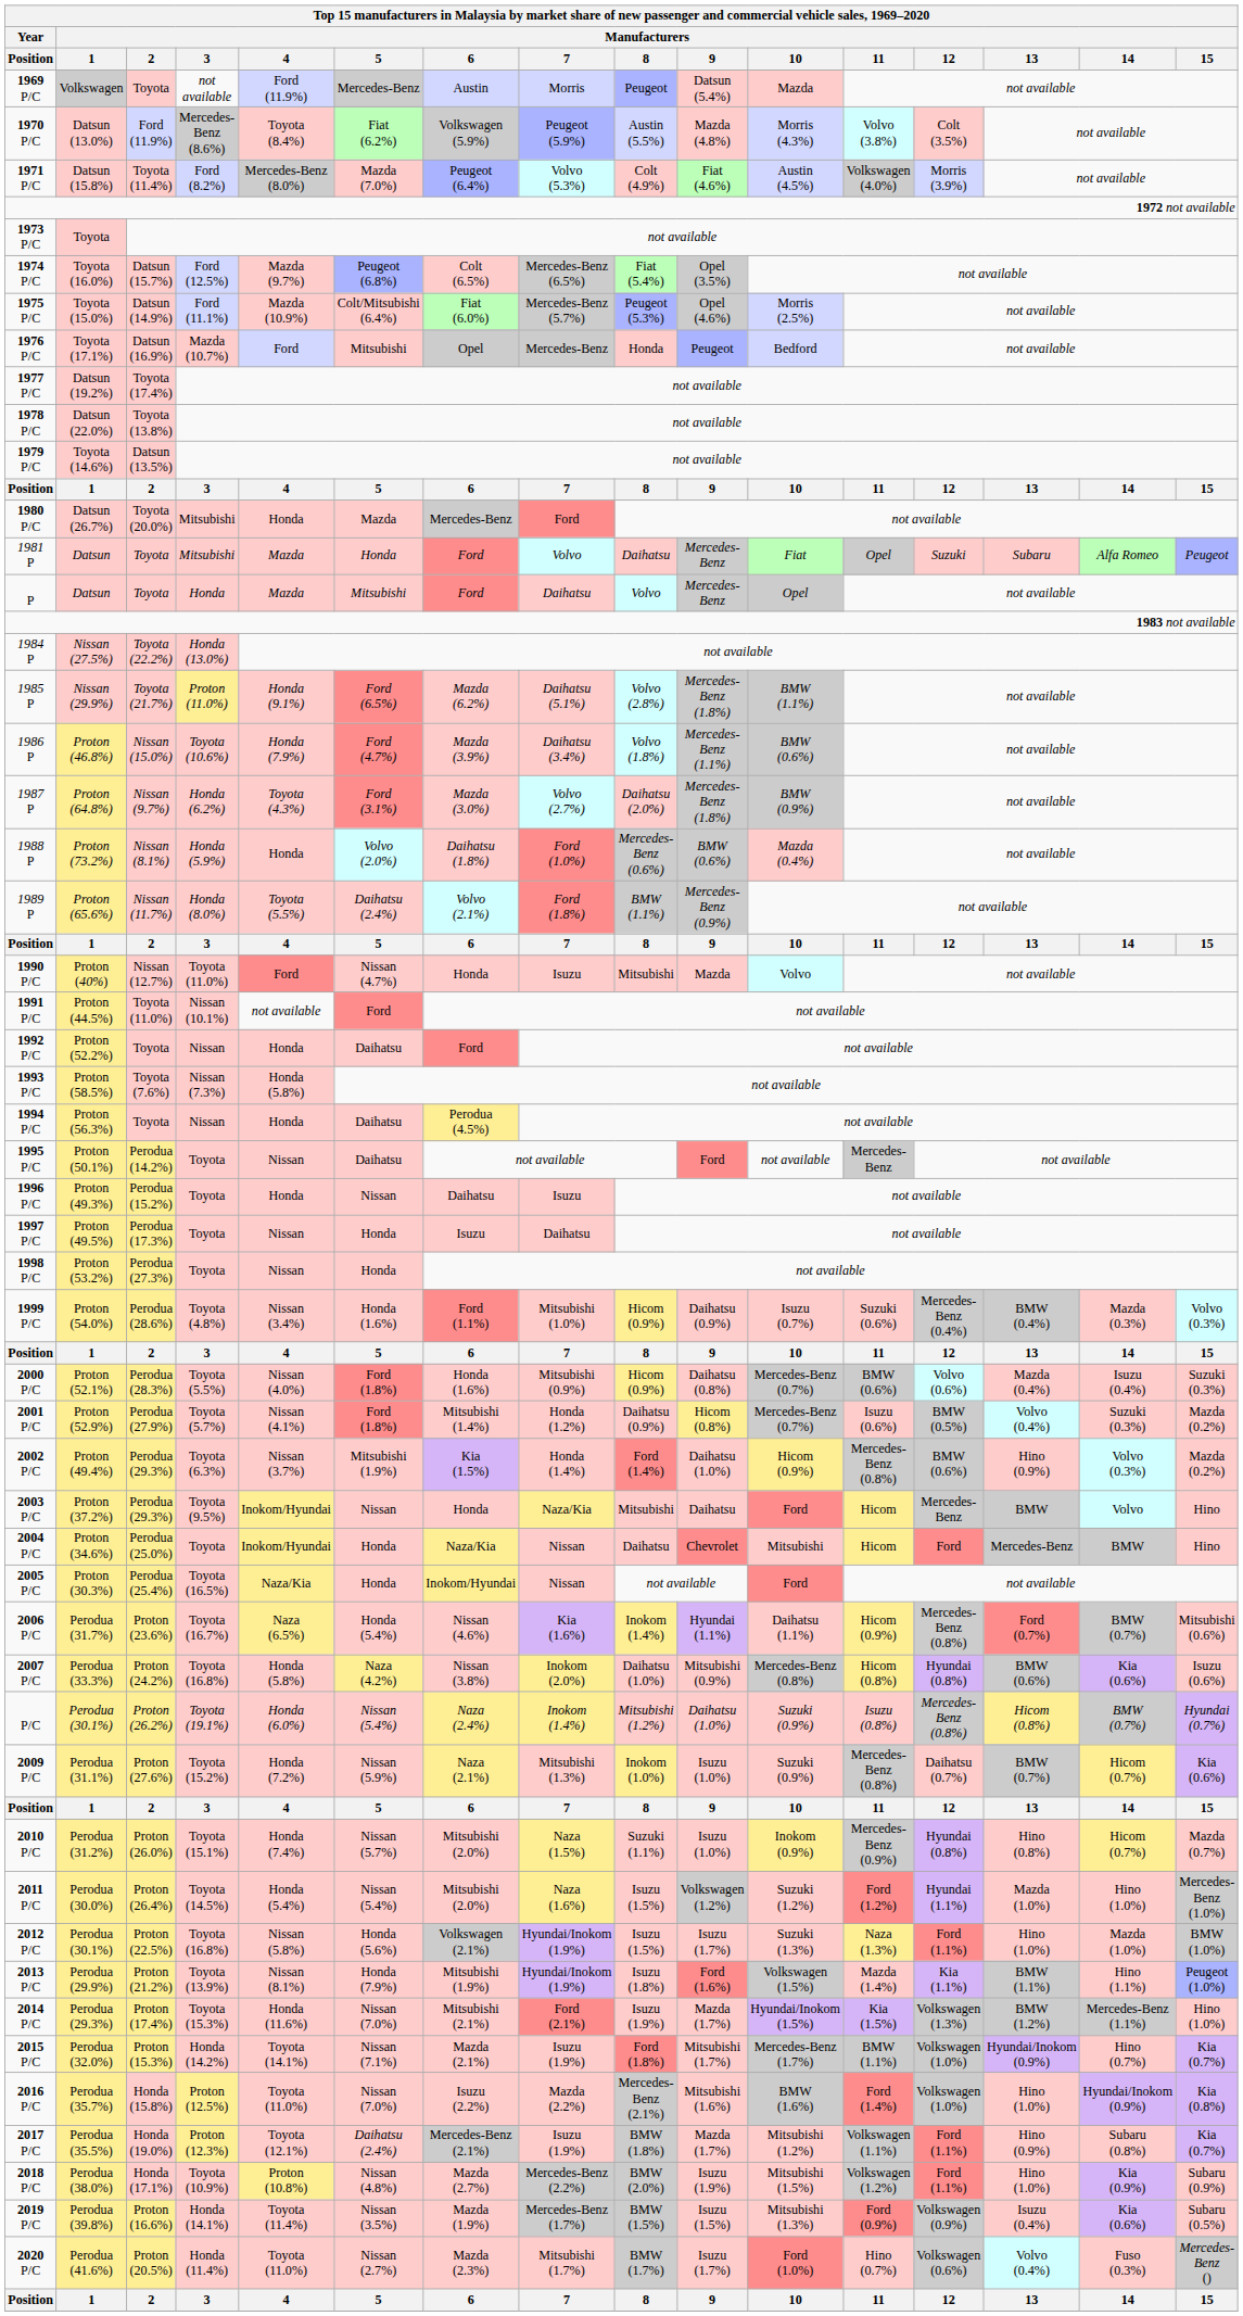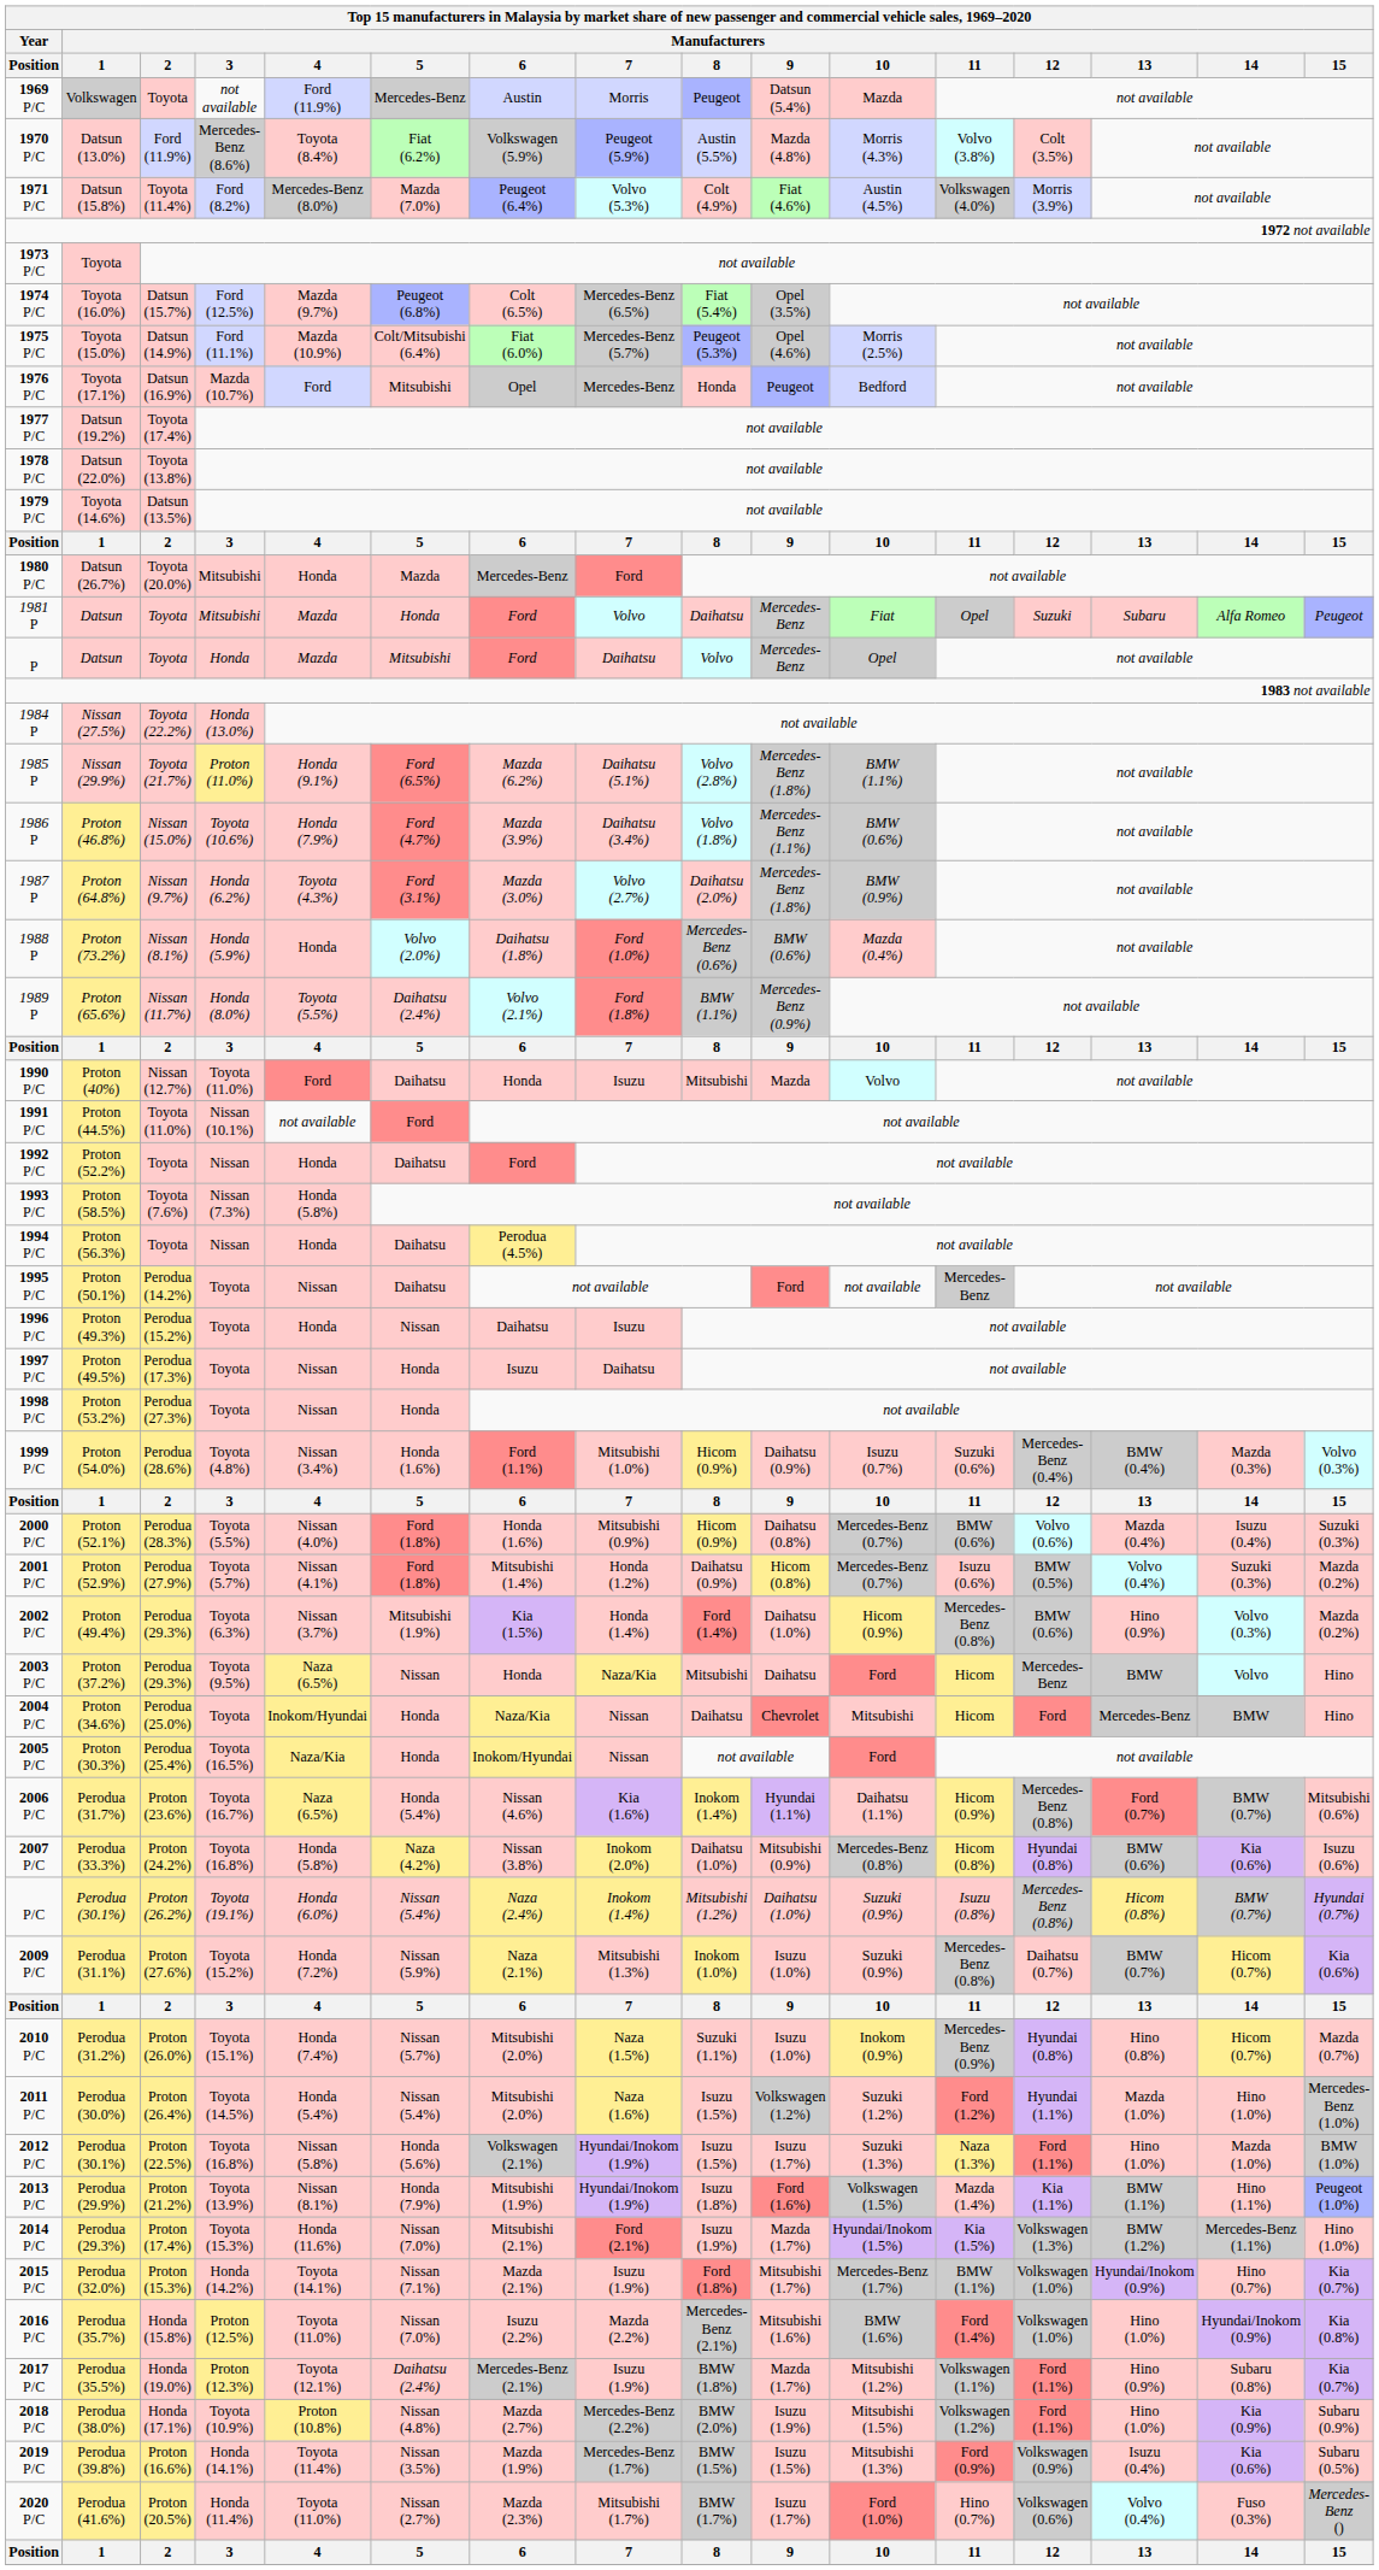1990 P/C | column 6: Nissan (4.7%) -> Daihatsu
2003 P/C | column 5: Inokom/Hyundai -> Naza (6.5%)
